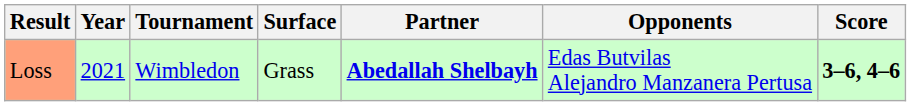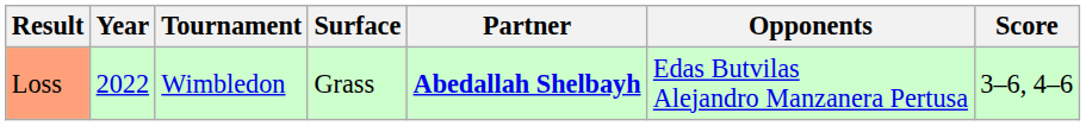Loss | Year: 2021 -> 2022
Loss | Score: bold -> normal
